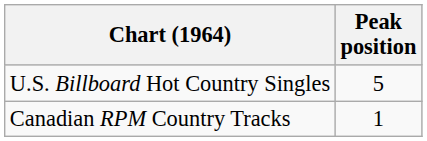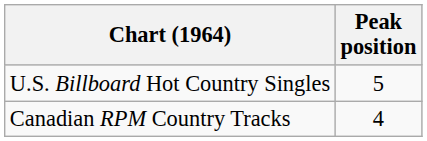Canadian RPM Country Tracks | Peak position: 1 -> 4
